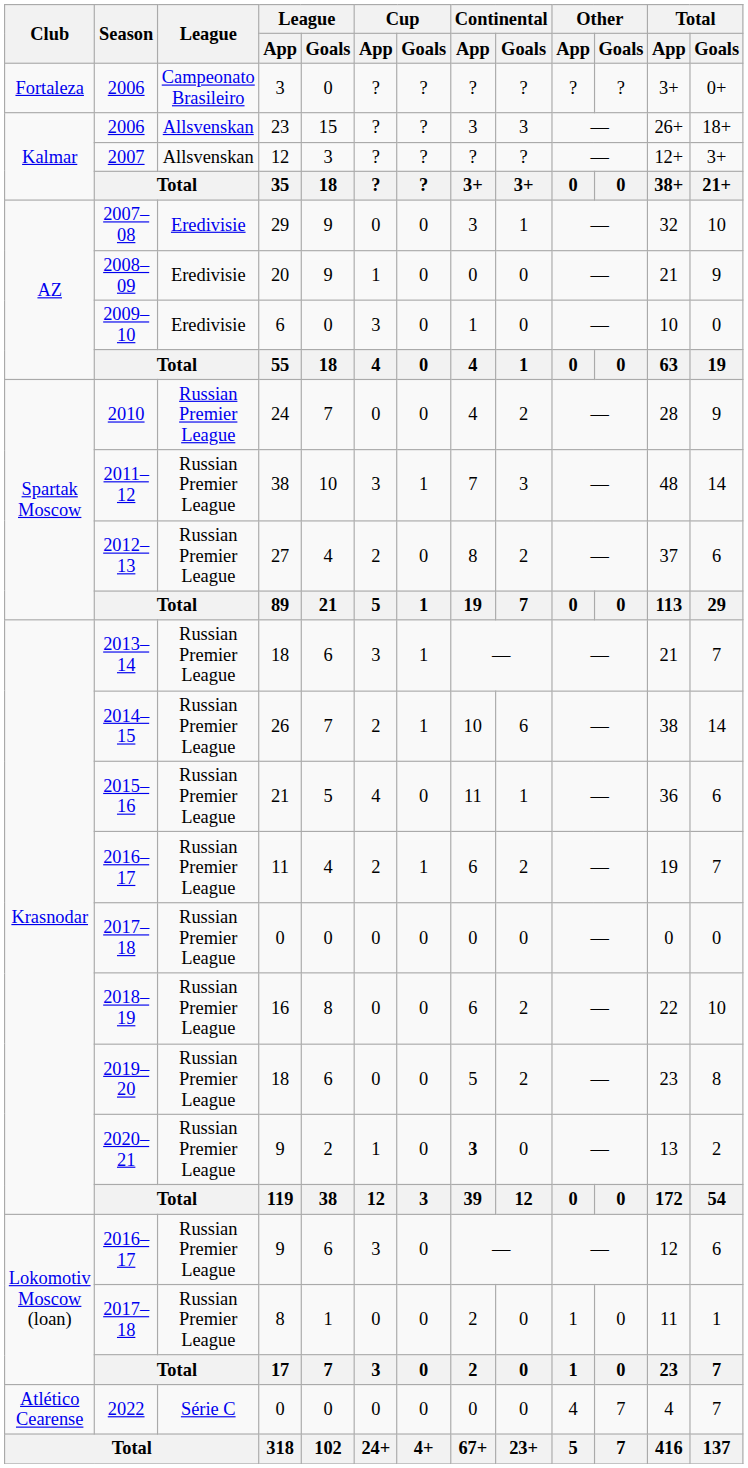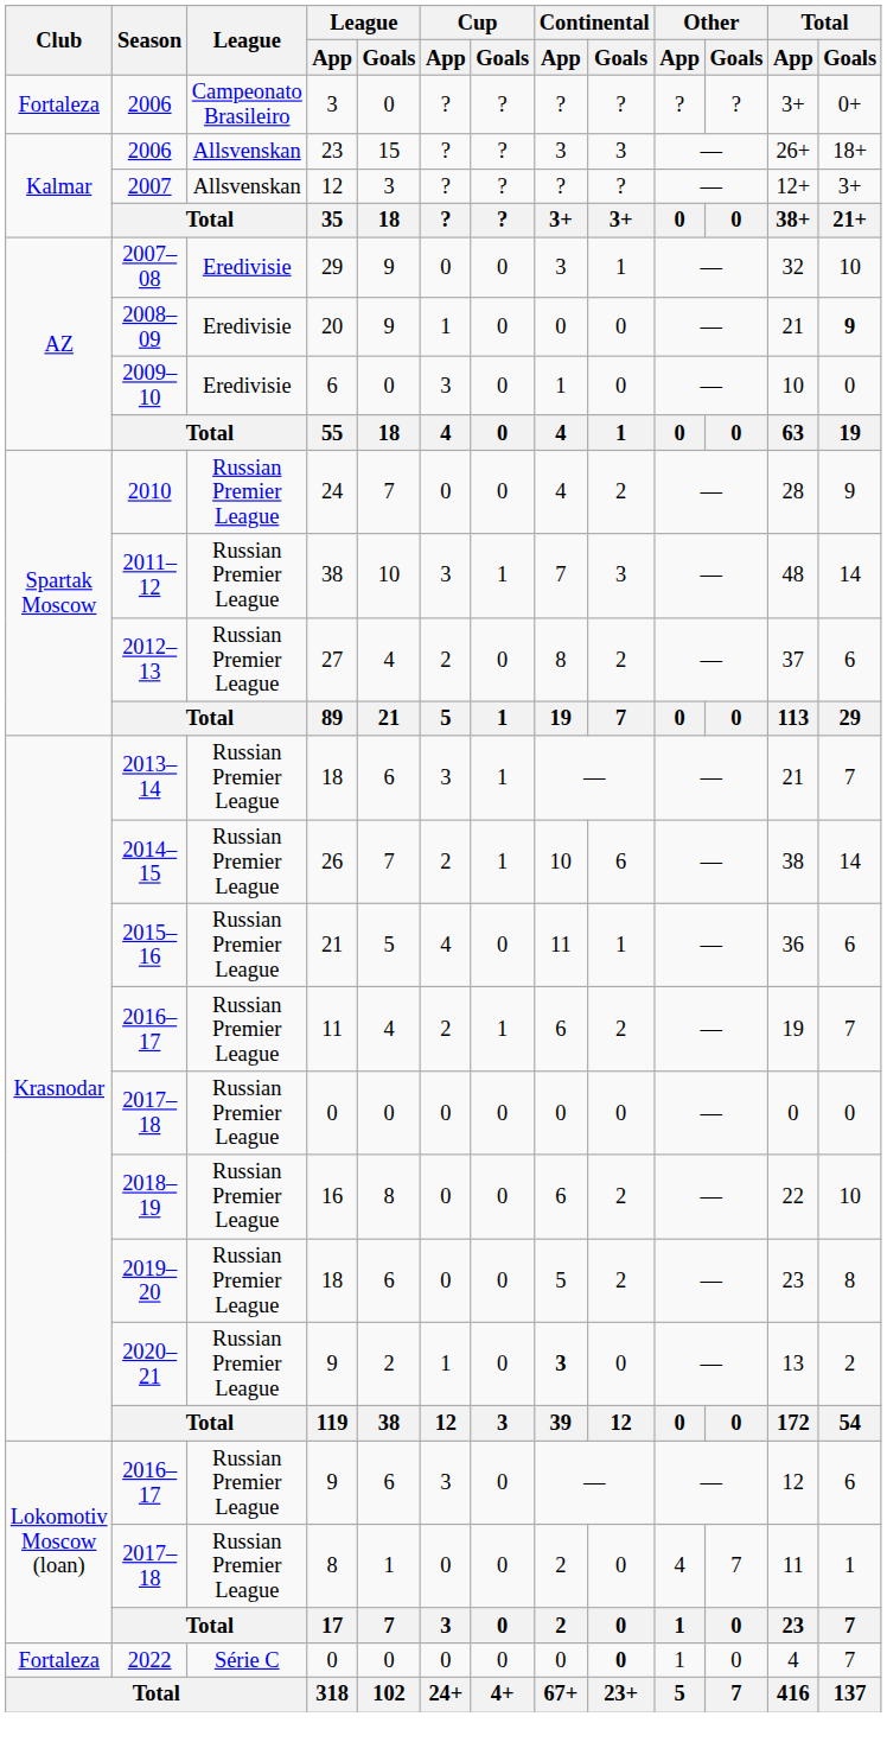2008–09 | Total / Goals: normal -> bold
2017–18 / 8 | Other / App: 1 -> 4
2017–18 / 8 | Other / Goals: 0 -> 7
2022 | Club: Atlético Cearense -> Fortaleza
2022 | Continental / Goals: normal -> bold
2022 | Other / App: 4 -> 1
2022 | Other / Goals: 7 -> 0
